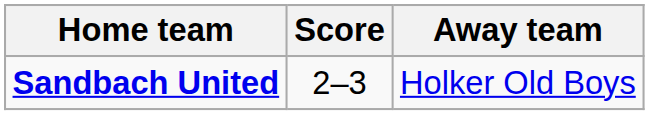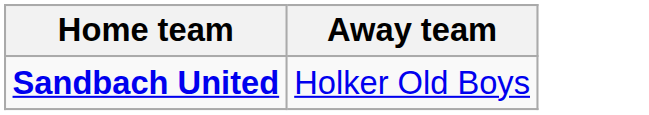- column: Score | 2–3
